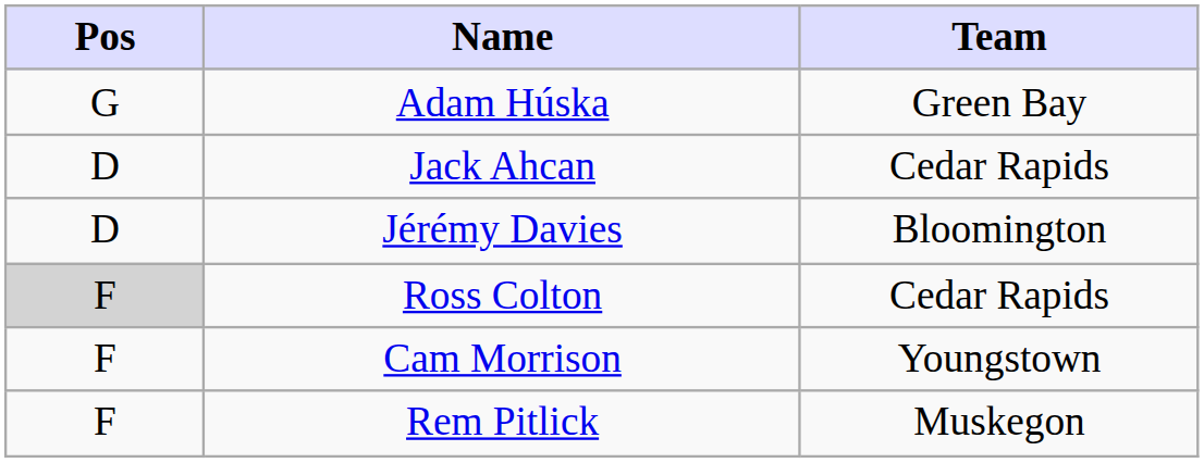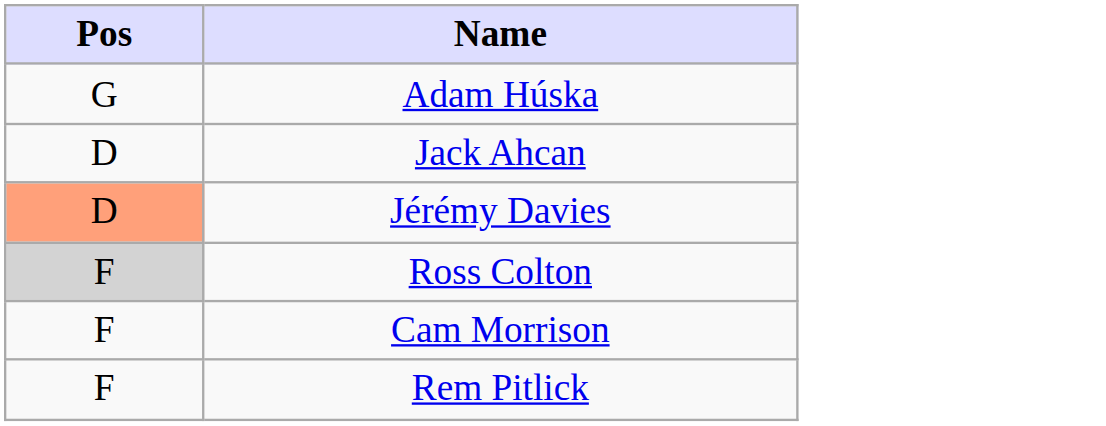- column: Team | Green Bay | Cedar Rapids | Bloomington | Cedar Rapids | Youngstown | Muskegon
Jérémy Davies | Pos: no background -> lightsalmon background
